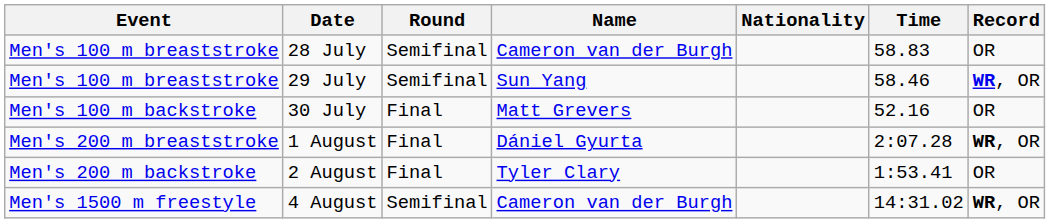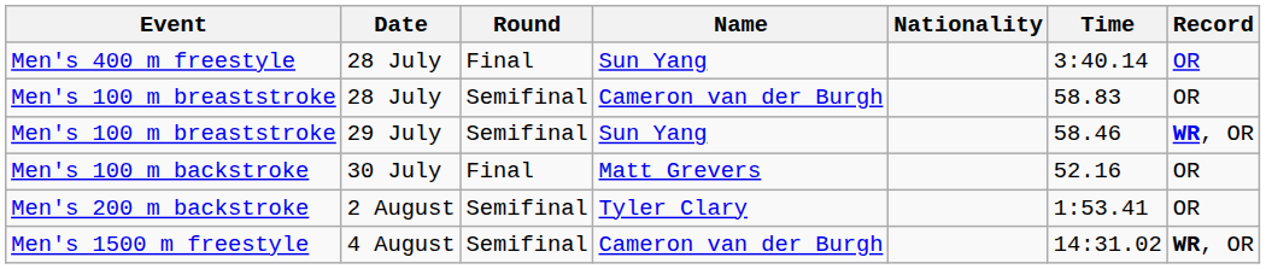+ row: Men's 400 m freestyle | 28 July | Final | Sun Yang | 3:40.14 | OR
- row: Men's 200 m breaststroke | 1 August | Final | Dániel Gyurta | 2:07.28 | WR, OR
Men's 200 m backstroke | Round: Final -> Semifinal
